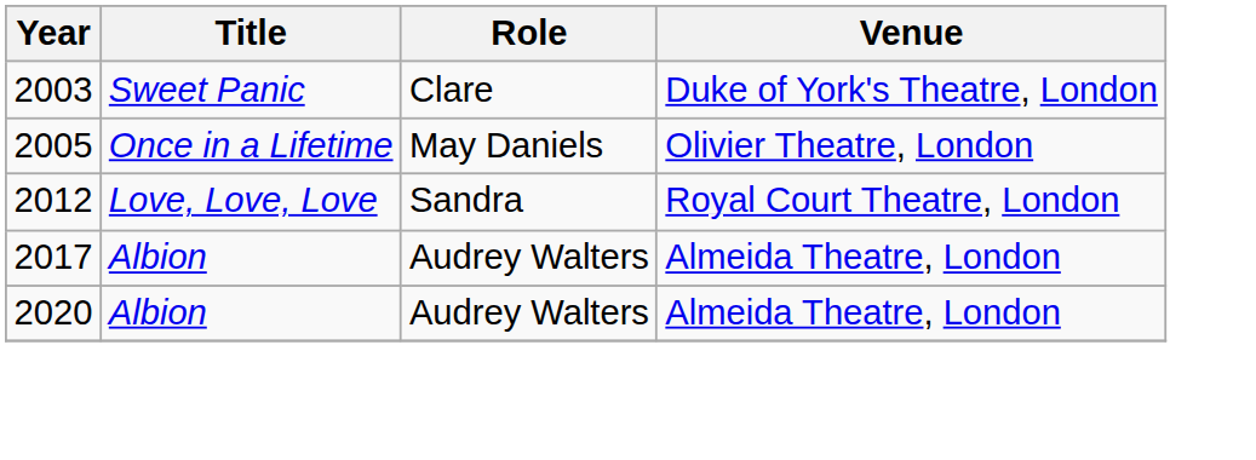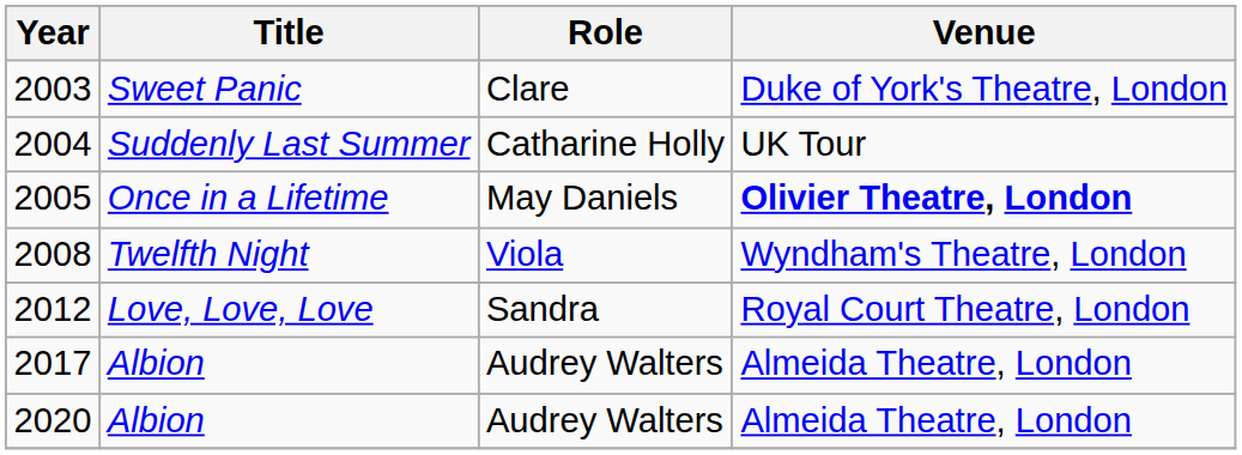+ row: 2004 | Suddenly Last Summer | Catharine Holly | UK Tour
2005 | Venue: normal -> bold
+ row: 2008 | Twelfth Night | Viola | Wyndham's Theatre, London
